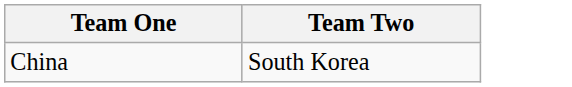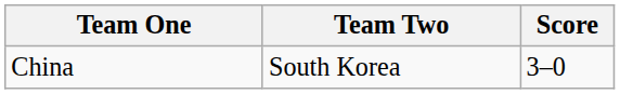+ column: Score | 3–0
